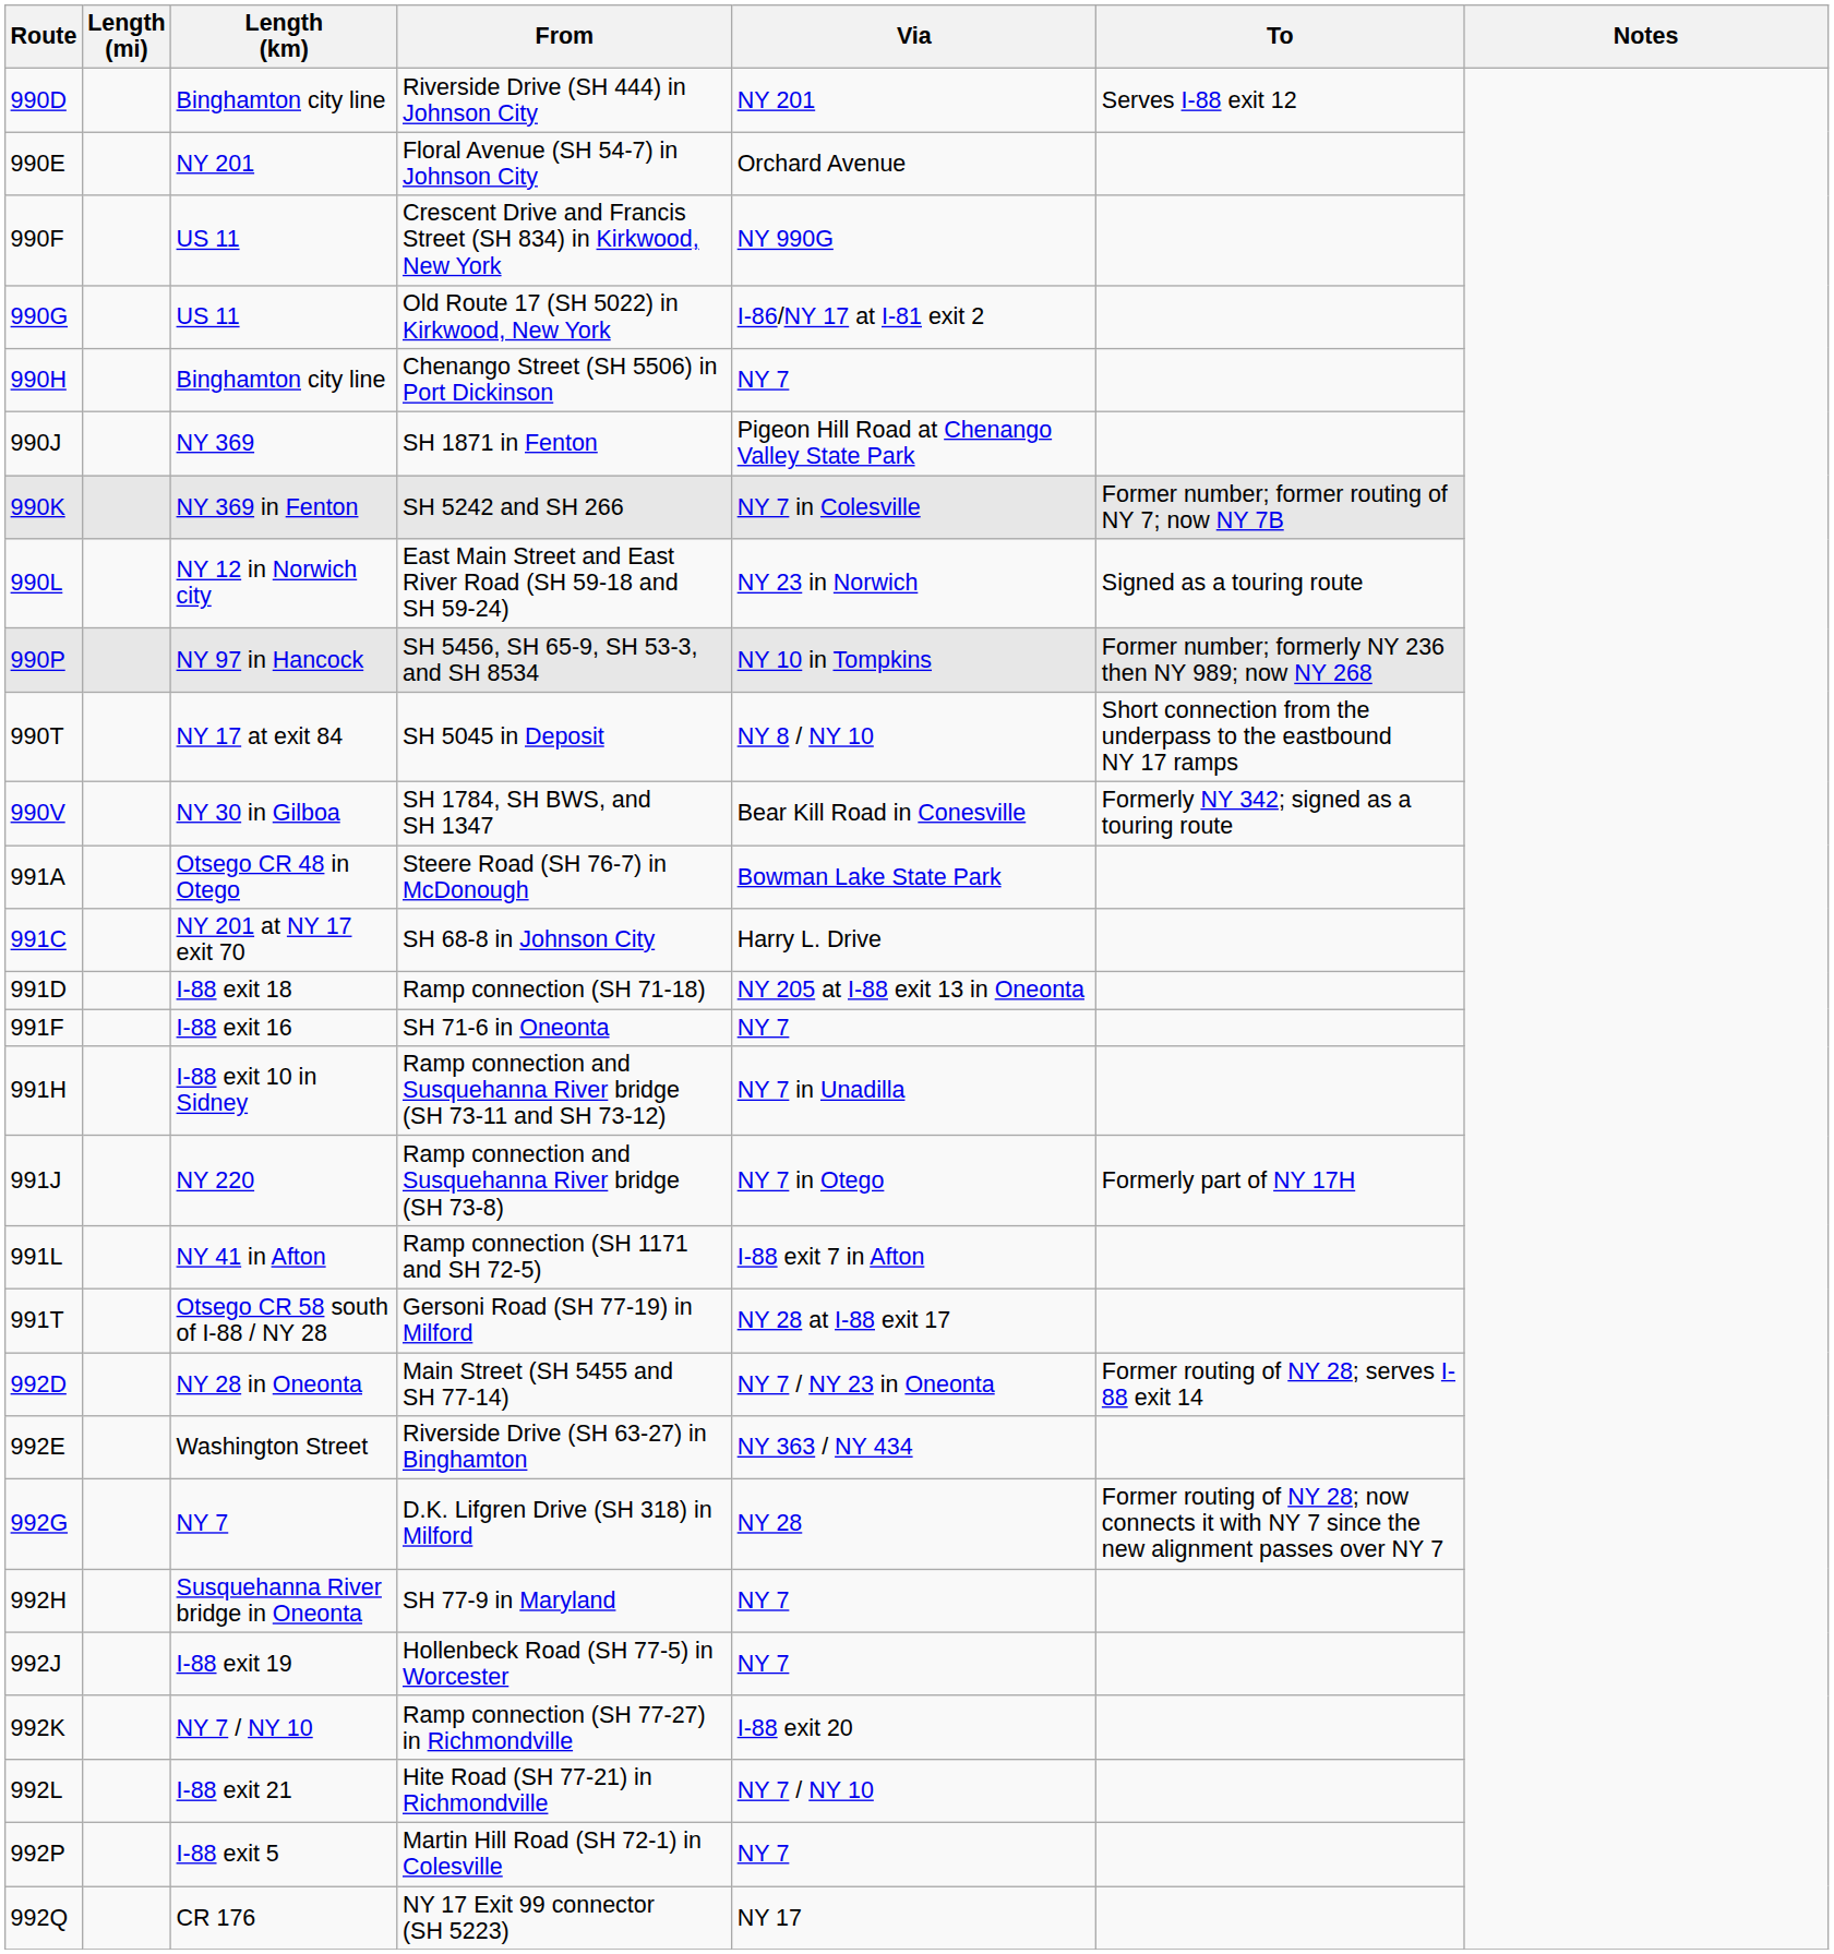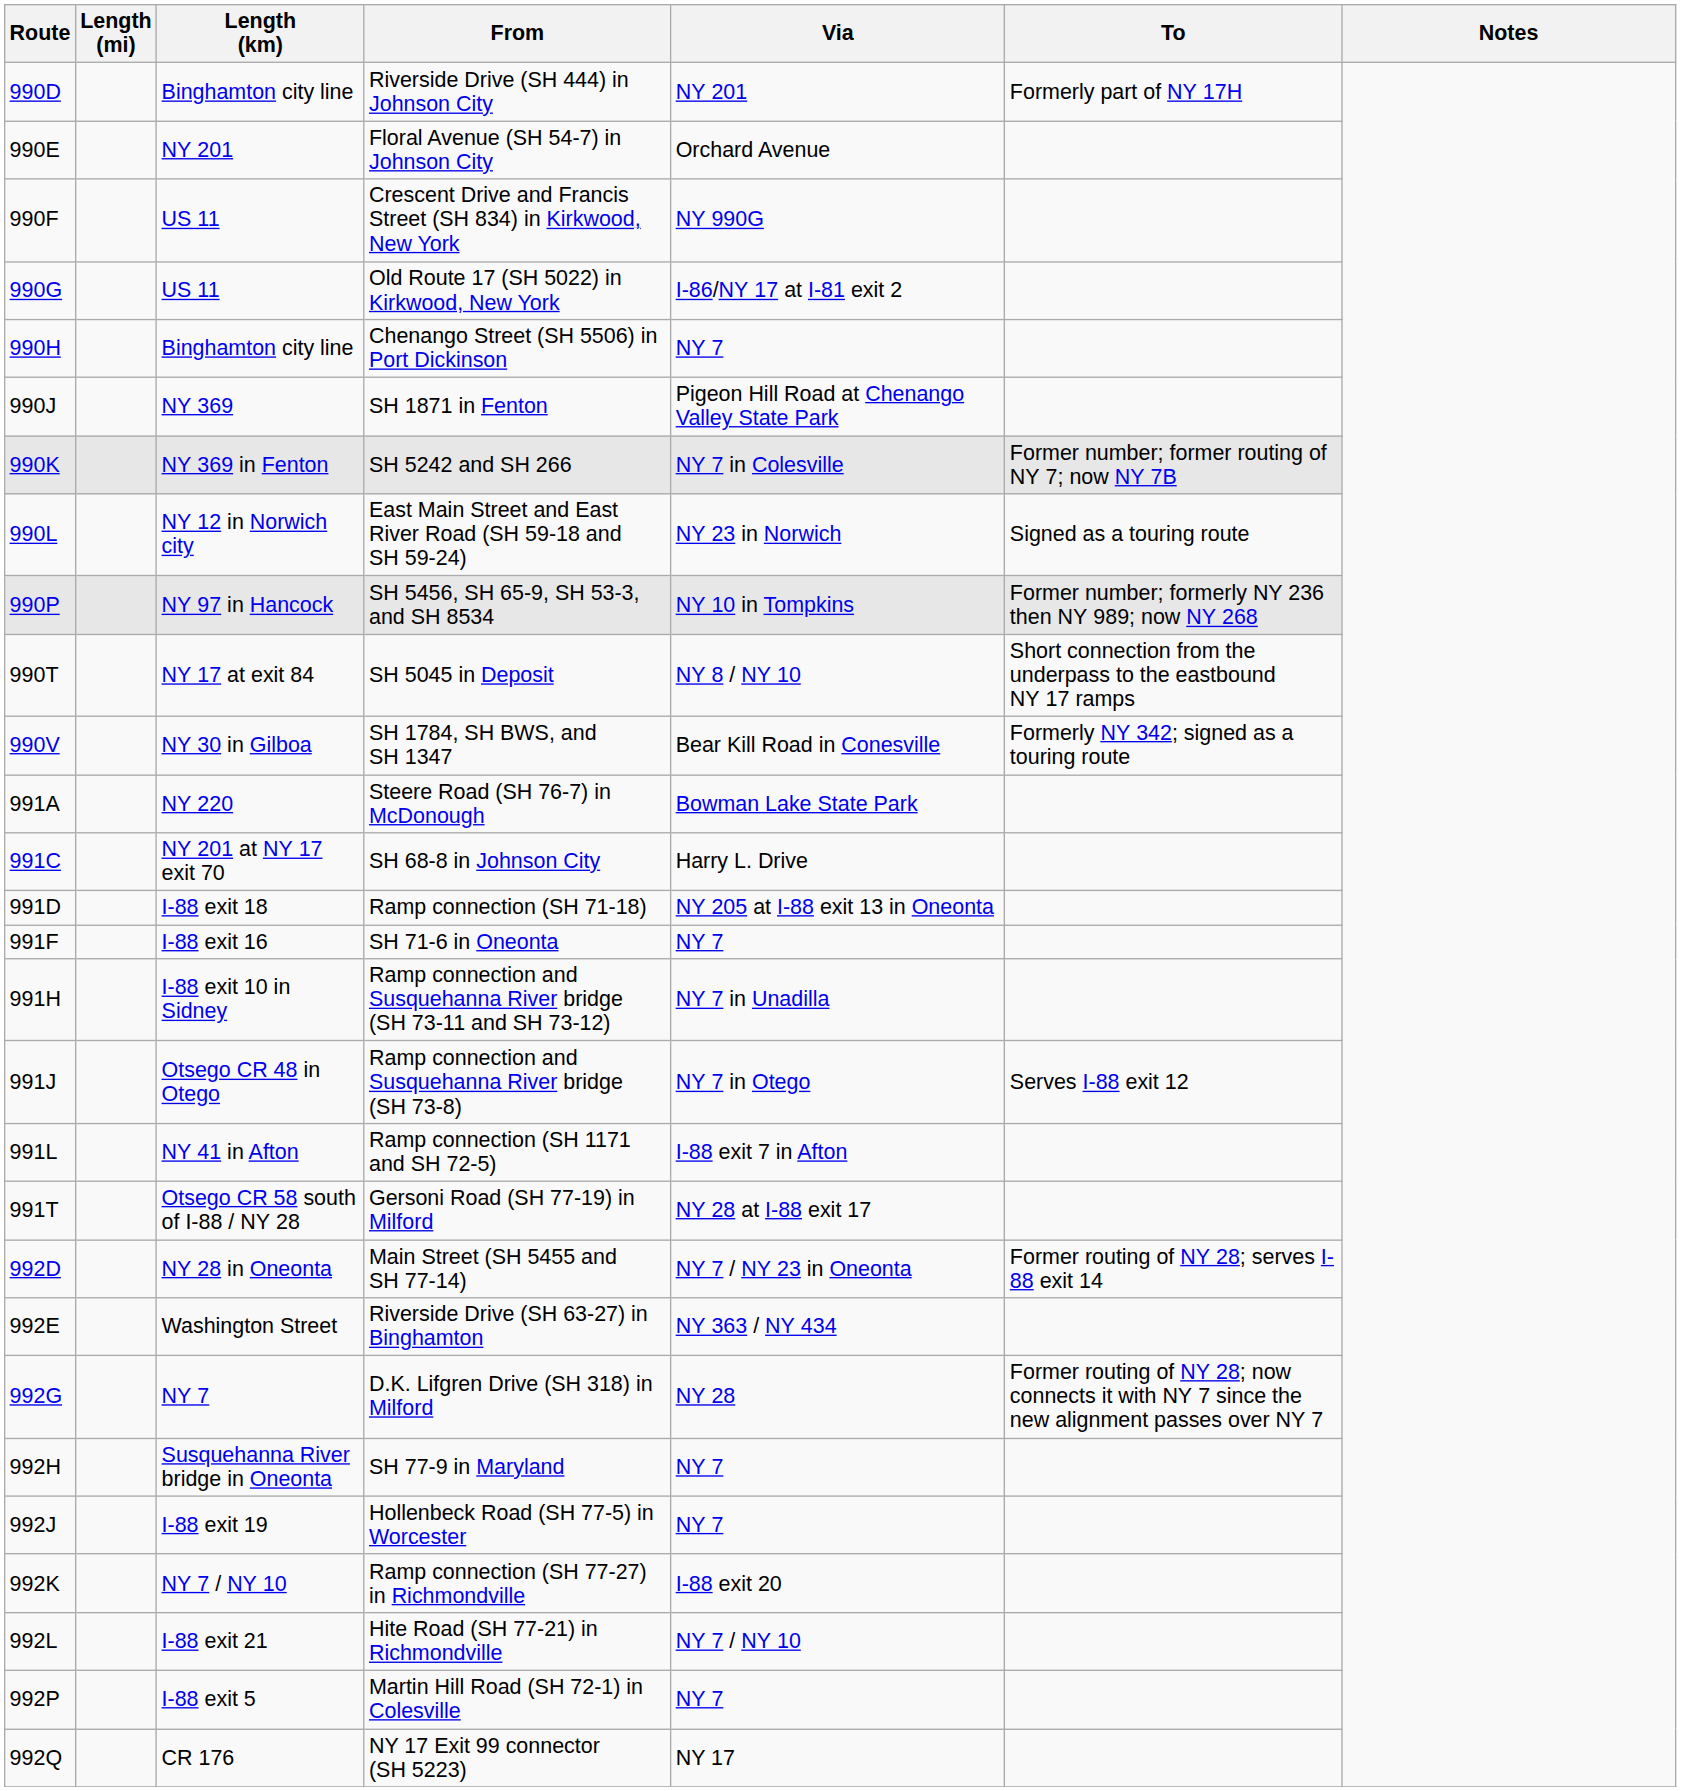Riverside Drive (SH 444) in Johnson City | To: Serves I-88 exit 12 -> Formerly part of NY 17H
Steere Road (SH 76-7) in McDonough | Length (km): Otsego CR 48 in Otego -> NY 220
Ramp connection and Susquehanna River bridge (SH 73-8) | Length (km): NY 220 -> Otsego CR 48 in Otego
Ramp connection and Susquehanna River bridge (SH 73-8) | To: Formerly part of NY 17H -> Serves I-88 exit 12
